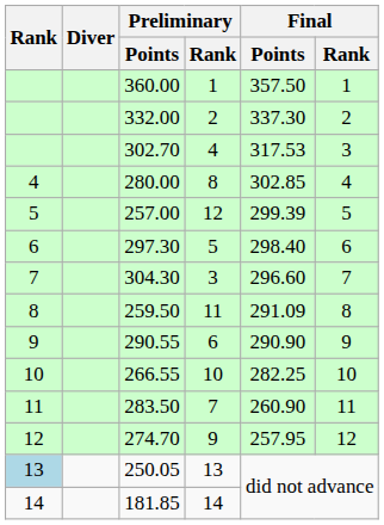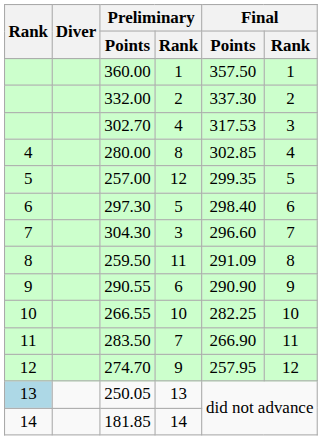257.00 | Final / Points: 299.39 -> 299.35
283.50 | Final / Points: 260.90 -> 266.90
